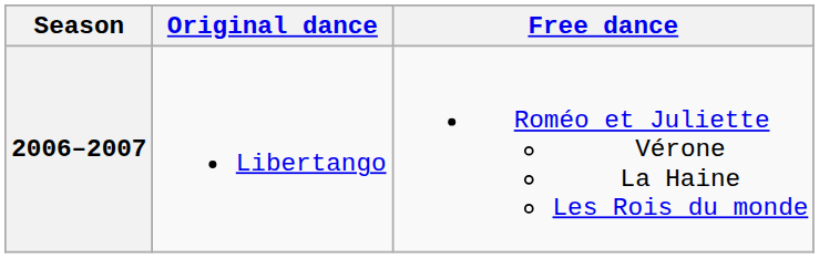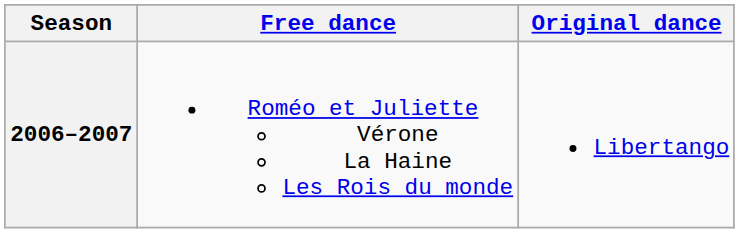columns swapped: Original dance <-> Free dance
